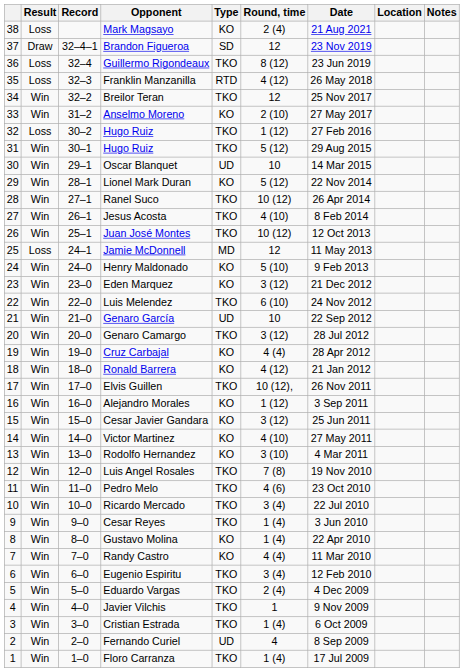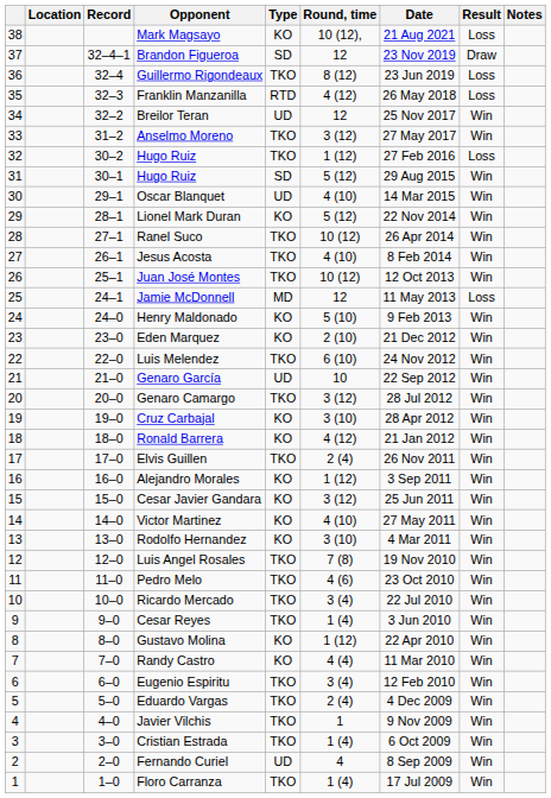columns swapped: Result <-> Location
Mark Magsayo | Round, time: 2 (4) -> 10 (12),
Breilor Teran | Type: TKO -> UD
Anselmo Moreno | Type: KO -> TKO
Anselmo Moreno | Round, time: 2 (10) -> 3 (12)
31 / Hugo Ruiz | Type: TKO -> SD
Oscar Blanquet | Round, time: 10 -> 4 (10)
Eden Marquez | Round, time: 3 (12) -> 2 (10)
Cruz Carbajal | Round, time: 4 (4) -> 3 (10)
Elvis Guillen | Round, time: 10 (12), -> 2 (4)
Gustavo Molina | Round, time: 1 (4) -> 1 (12)
